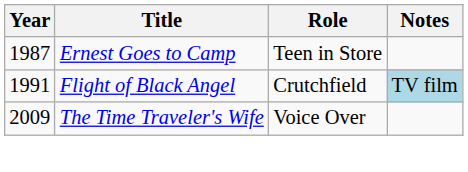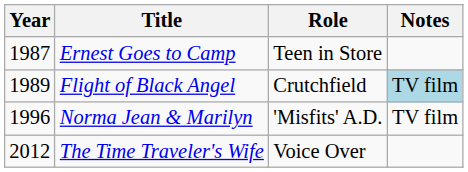Flight of Black Angel | Year: 1991 -> 1989
+ row: 1996 | Norma Jean & Marilyn | 'Misfits' A.D. | TV film
The Time Traveler's Wife | Year: 2009 -> 2012
